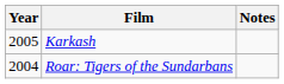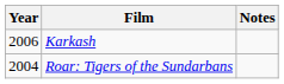Karkash | Year: 2005 -> 2006
